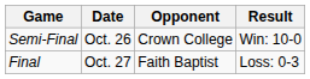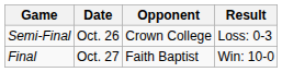Semi-Final | Result: Win: 10-0 -> Loss: 0-3
Final | Result: Loss: 0-3 -> Win: 10-0
